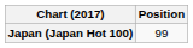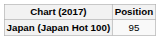Japan (Japan Hot 100) | Position: 99 -> 95
